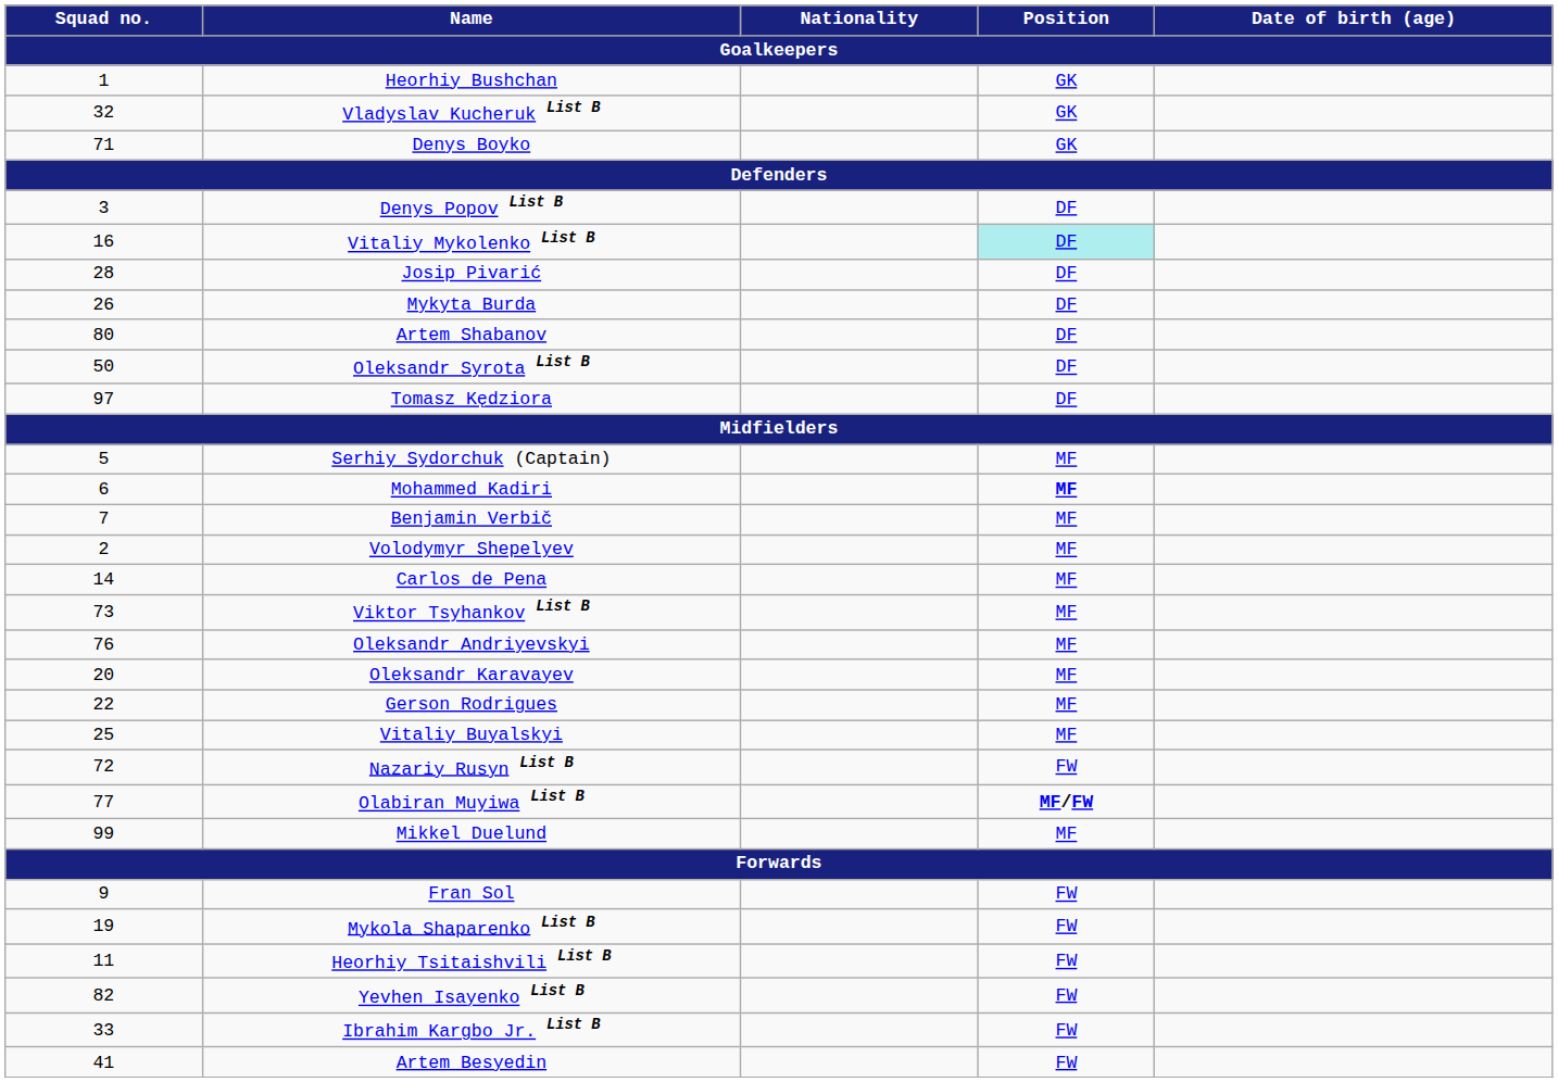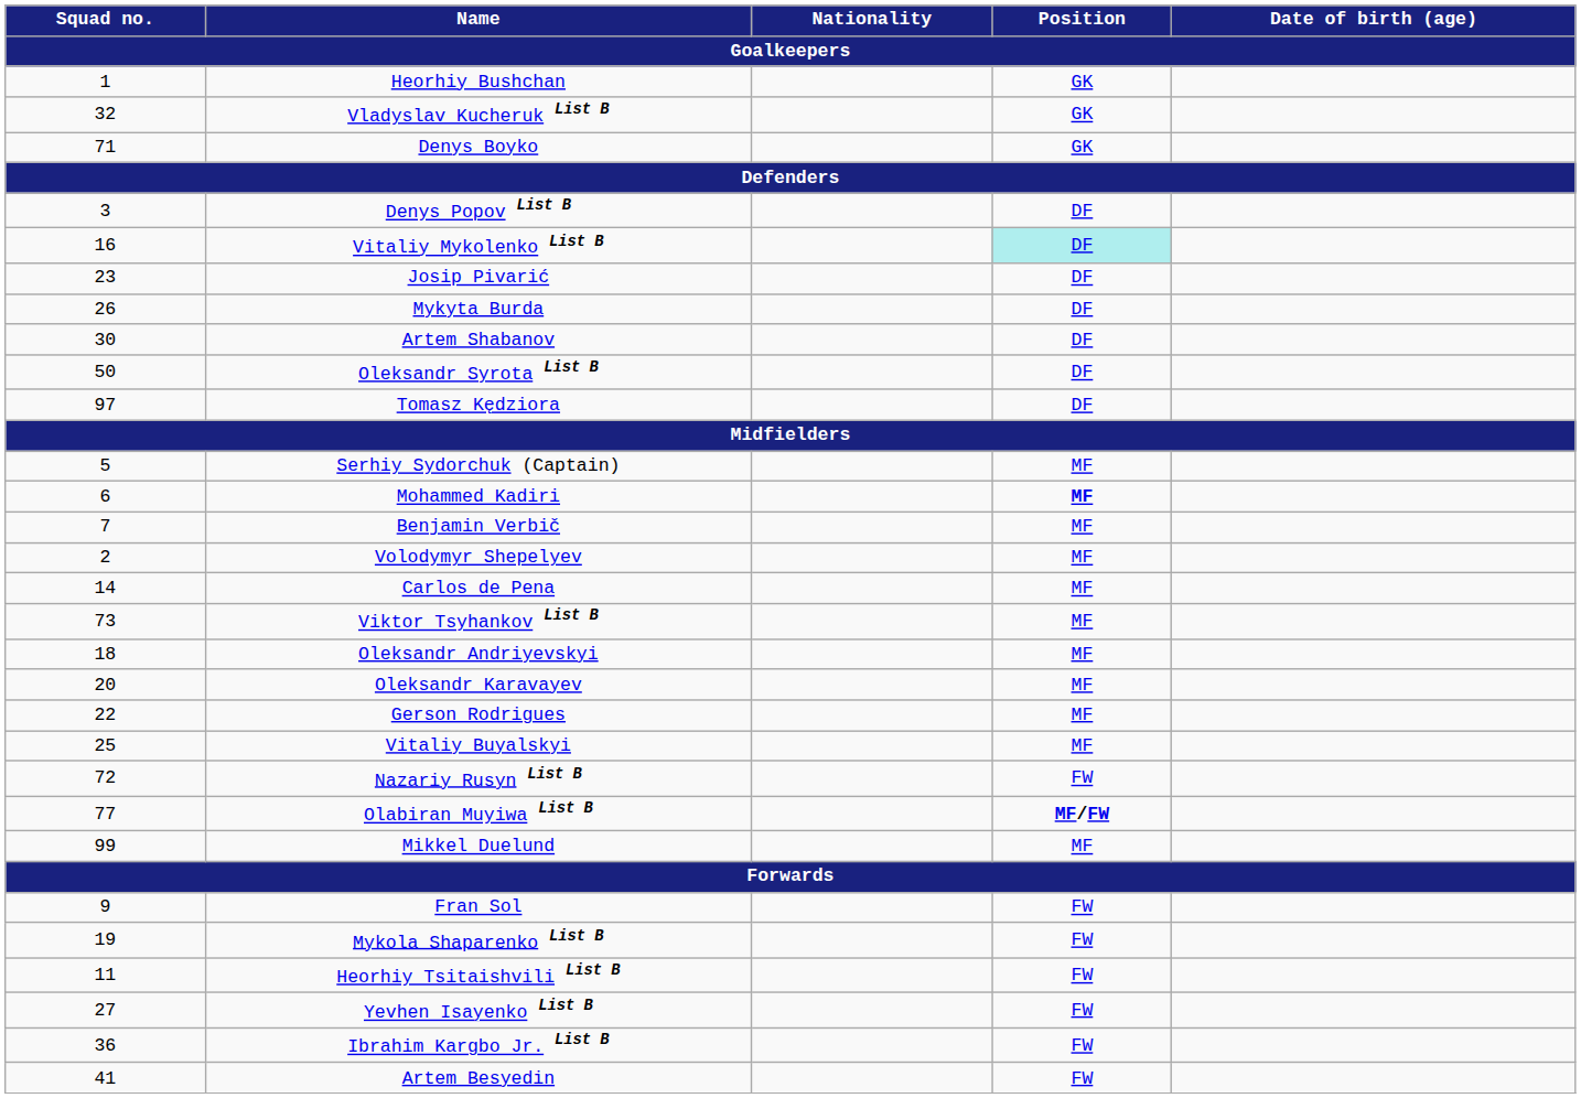Josip Pivarić | Squad no. / Goalkeepers: 28 -> 23
Artem Shabanov | Squad no. / Goalkeepers: 80 -> 30
Oleksandr Andriyevskyi | Squad no. / Goalkeepers: 76 -> 18
Yevhen Isayenko List B | Squad no. / Goalkeepers: 82 -> 27
Ibrahim Kargbo Jr. List B | Squad no. / Goalkeepers: 33 -> 36
